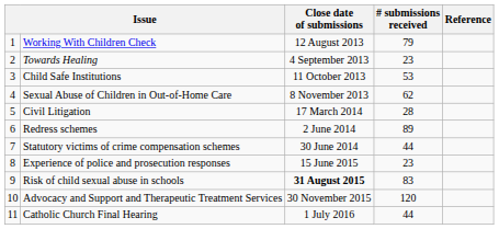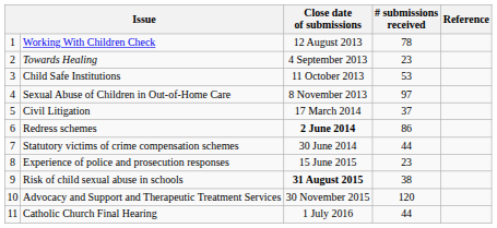Working With Children Check | # submissions received: 79 -> 78
Sexual Abuse of Children in Out-of-Home Care | # submissions received: 62 -> 97
Civil Litigation | # submissions received: 28 -> 37
Redress schemes | Close date of submissions: normal -> bold
Redress schemes | # submissions received: 89 -> 86
Risk of child sexual abuse in schools | # submissions received: 83 -> 38
